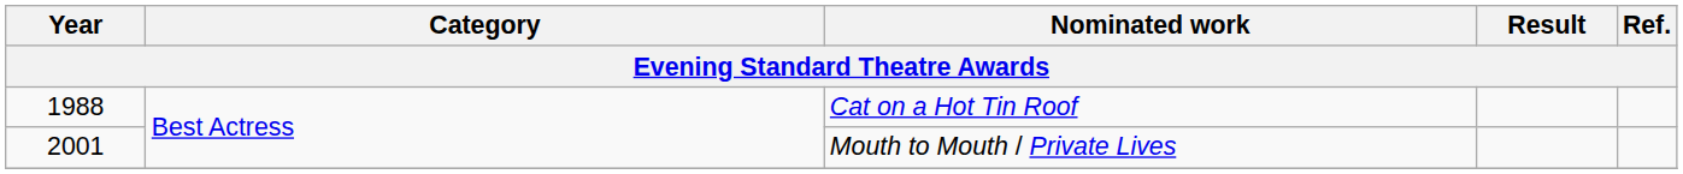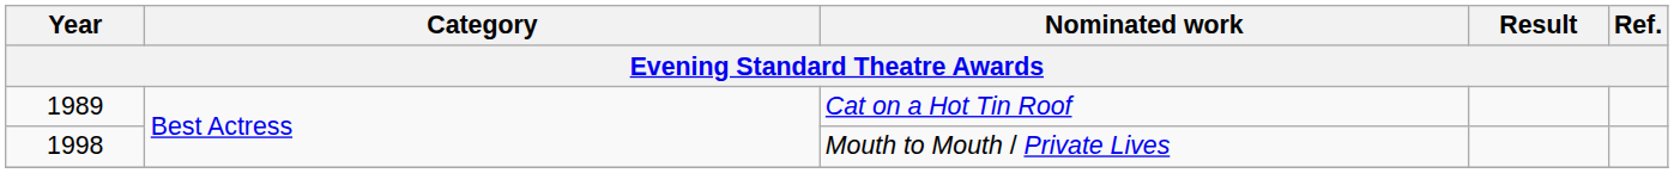Cat on a Hot Tin Roof | Year: 1988 -> 1989
Mouth to Mouth / Private Lives | Year: 2001 -> 1998
